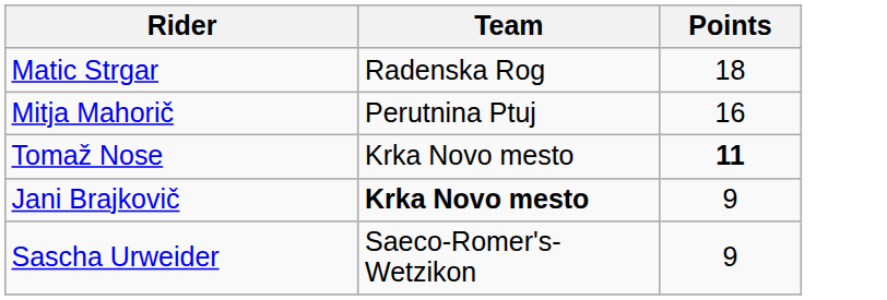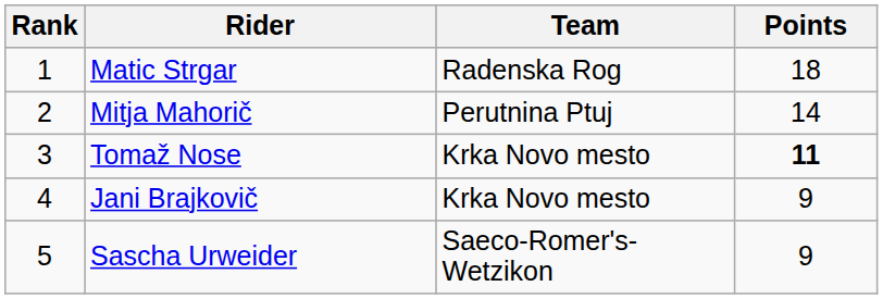+ column: Rank | 1 | 2 | 3 | 4 | 5
Mitja Mahorič | Points: 16 -> 14
Jani Brajkovič | Team: bold -> normal
